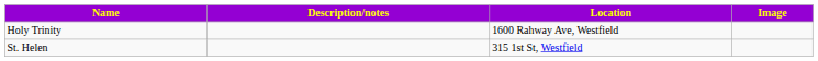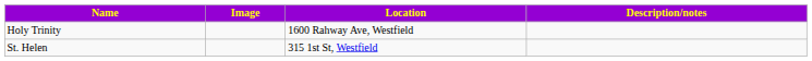columns swapped: Image <-> Description/notes
